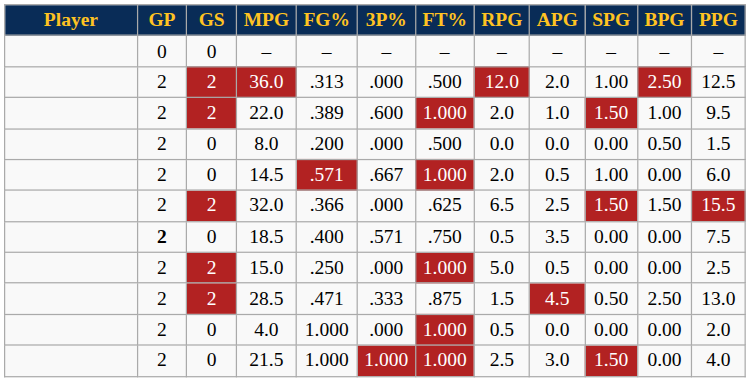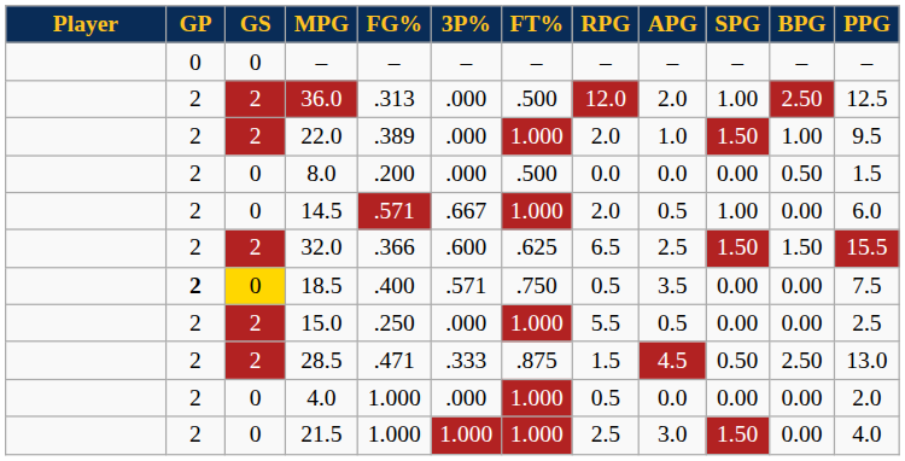22.0 | 3P%: .600 -> .000
32.0 | 3P%: .000 -> .600
18.5 | GS: no background -> gold background
15.0 | RPG: 5.0 -> 5.5
